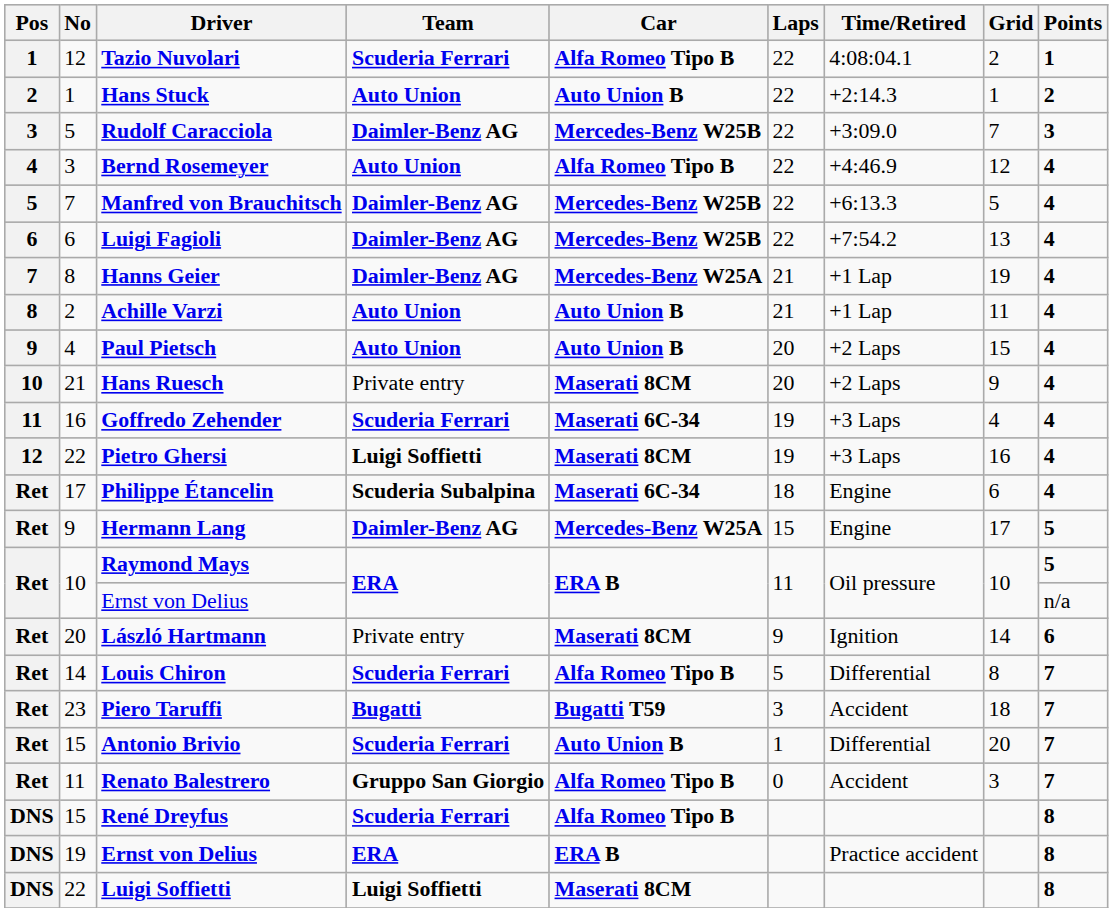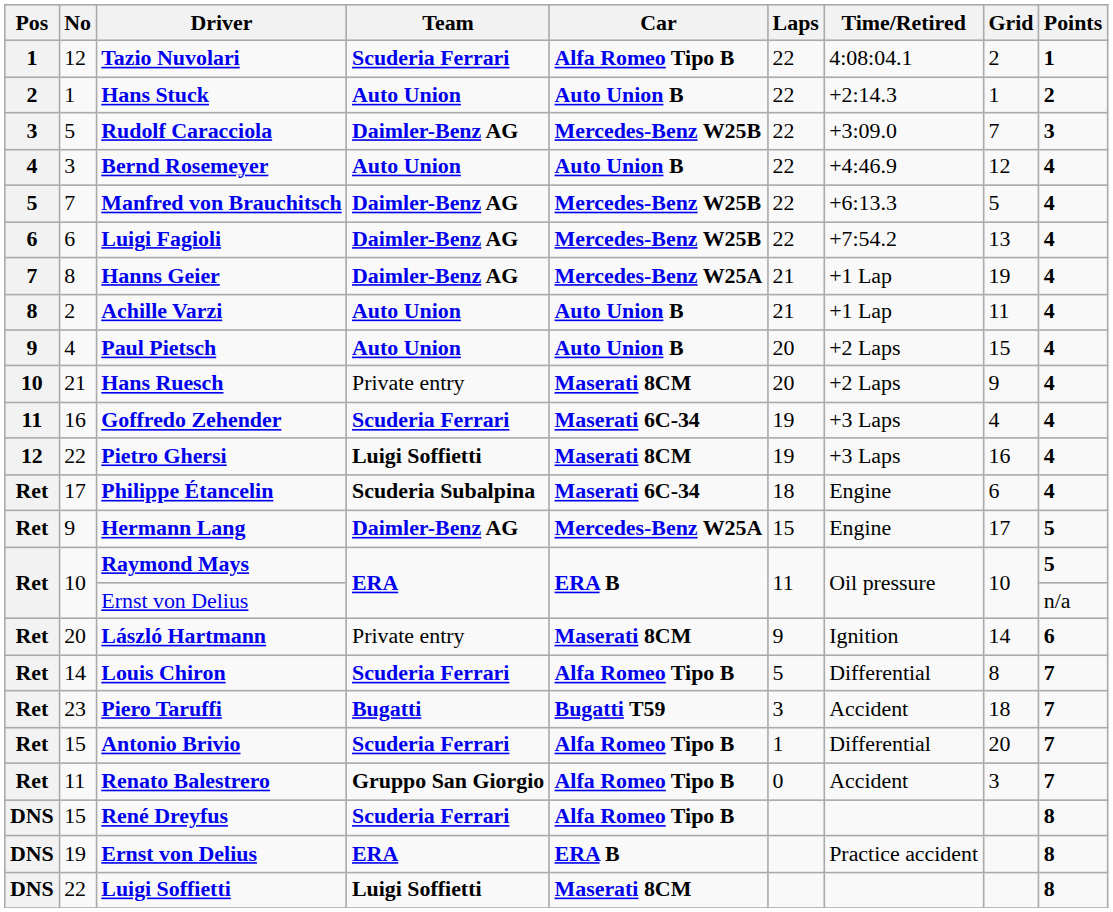Bernd Rosemeyer | Car: Alfa Romeo Tipo B -> Auto Union B
Antonio Brivio | Car: Auto Union B -> Alfa Romeo Tipo B
